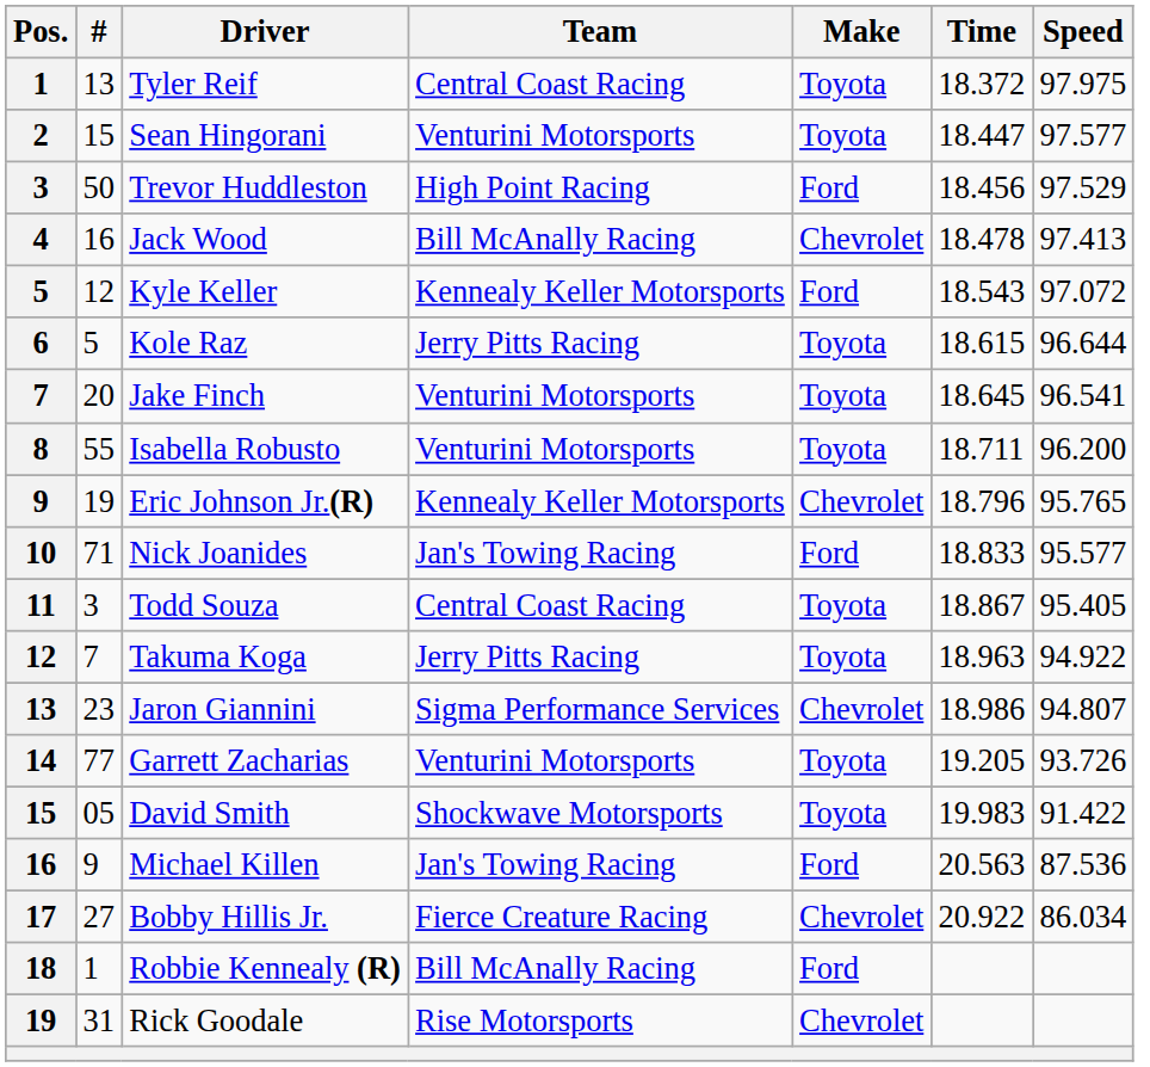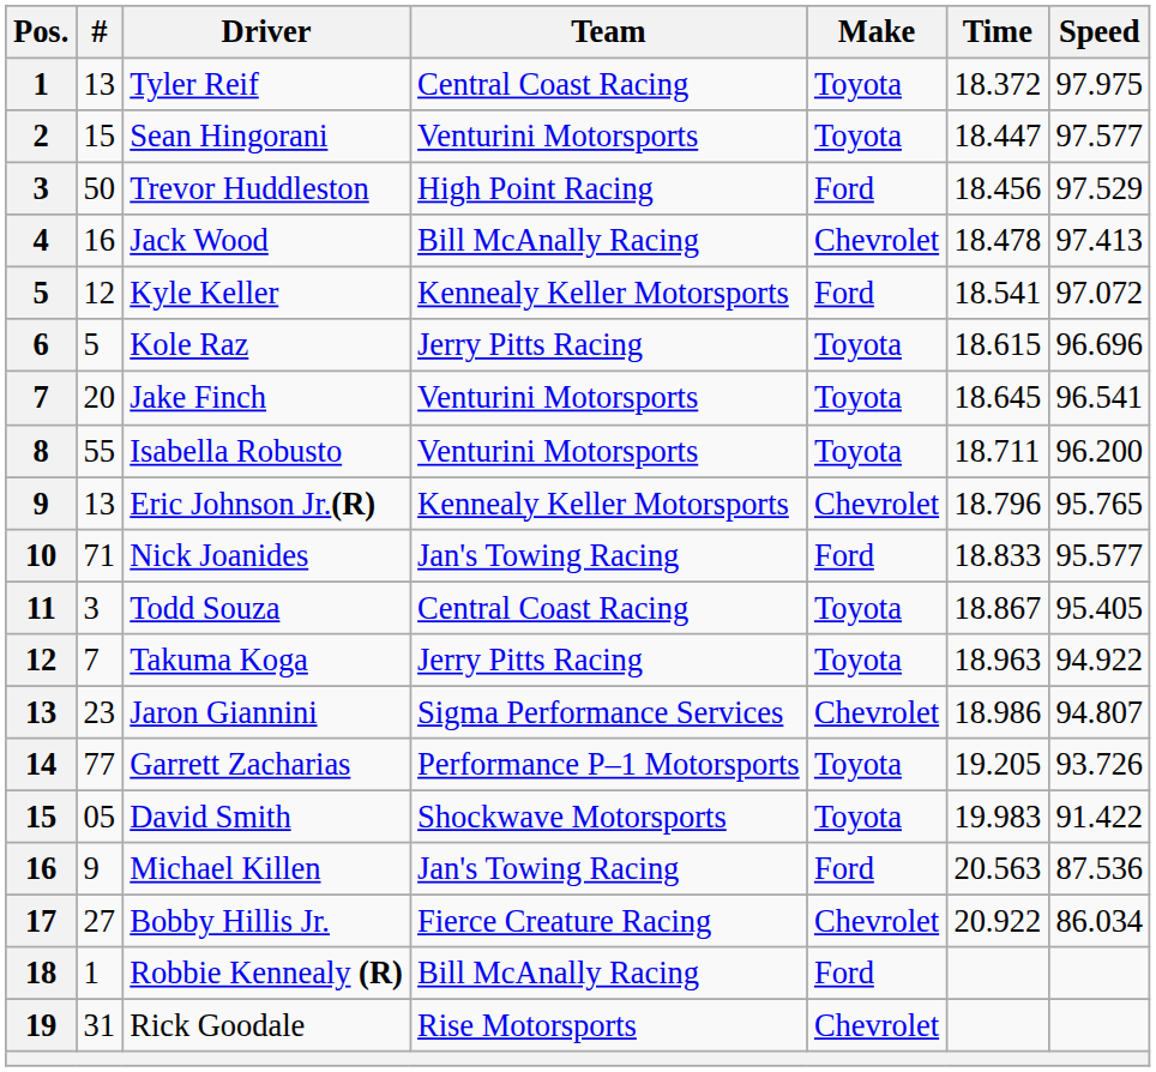Kyle Keller | Time: 18.543 -> 18.541
Kole Raz | Speed: 96.644 -> 96.696
Eric Johnson Jr.(R) | #: 19 -> 13
Garrett Zacharias | Team: Venturini Motorsports -> Performance P–1 Motorsports
